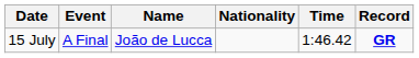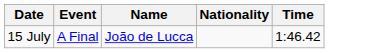- column: Record | GR
